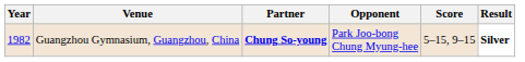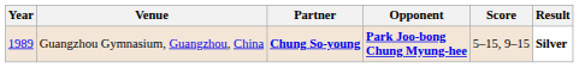Guangzhou Gymnasium, Guangzhou, China | Year: 1982 -> 1989
Guangzhou Gymnasium, Guangzhou, China | Opponent: normal -> bold
